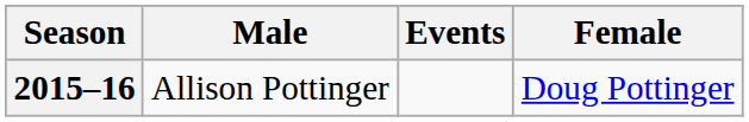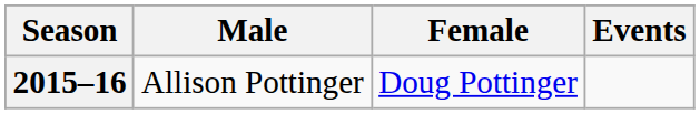columns swapped: Female <-> Events
